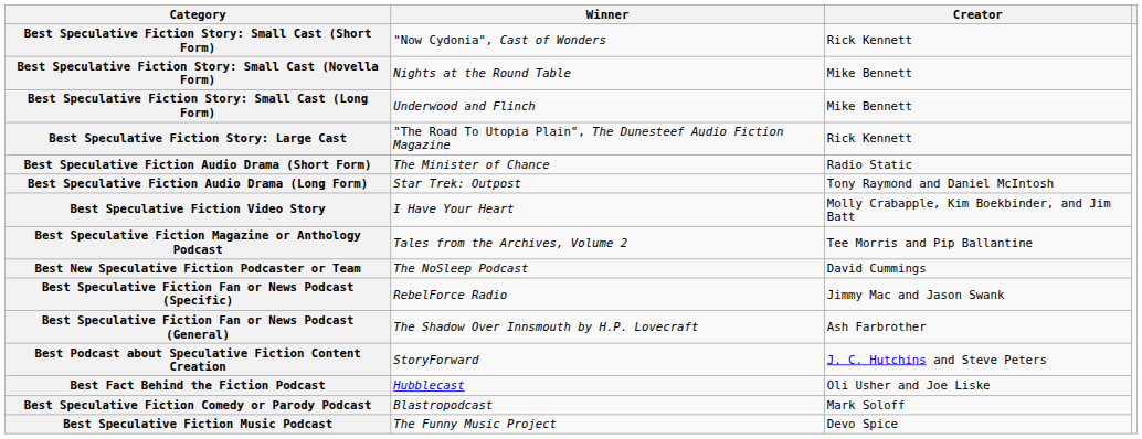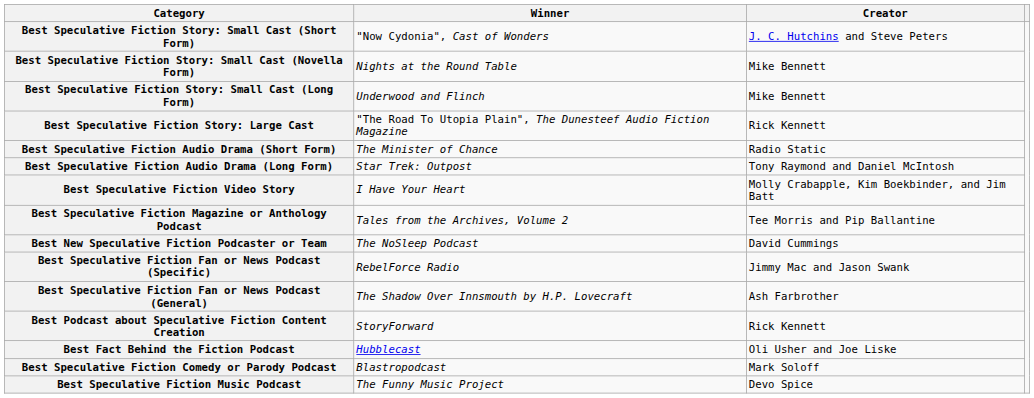Best Speculative Fiction Story: Small Cast (Short Form) | Creator: Rick Kennett -> J. C. Hutchins and Steve Peters
Best Podcast about Speculative Fiction Content Creation | Creator: J. C. Hutchins and Steve Peters -> Rick Kennett
